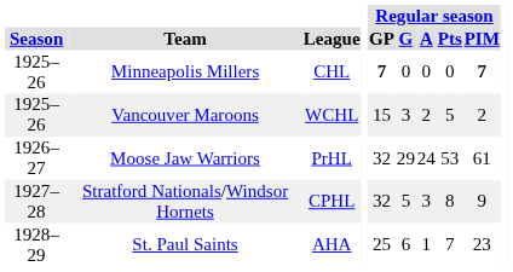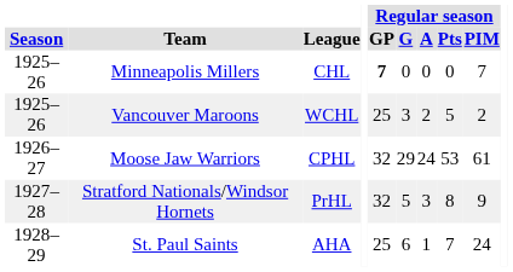Minneapolis Millers | Regular season / PIM: bold -> normal
Vancouver Maroons | Regular season / GP: 15 -> 25
Moose Jaw Warriors | League: PrHL -> CPHL
Stratford Nationals/Windsor Hornets | League: CPHL -> PrHL
St. Paul Saints | Regular season / PIM: 23 -> 24
